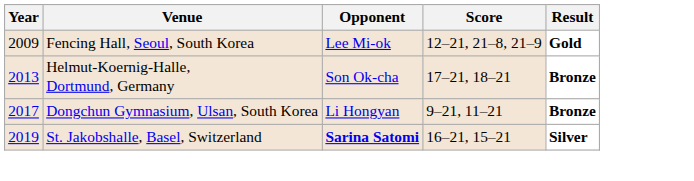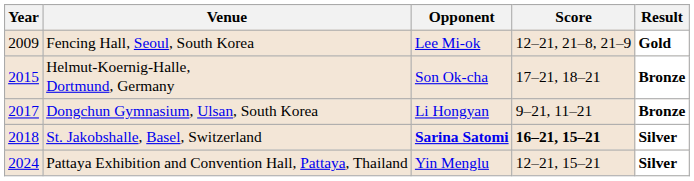Helmut-Koernig-Halle, Dortmund, Germany | Year: 2013 -> 2015
St. Jakobshalle, Basel, Switzerland | Year: 2019 -> 2018
St. Jakobshalle, Basel, Switzerland | Score: normal -> bold
+ row: 2024 | Pattaya Exhibition and Convention Hall, Pattaya, Thailand | Yin Menglu | 12–21, 15–21 | Silver
